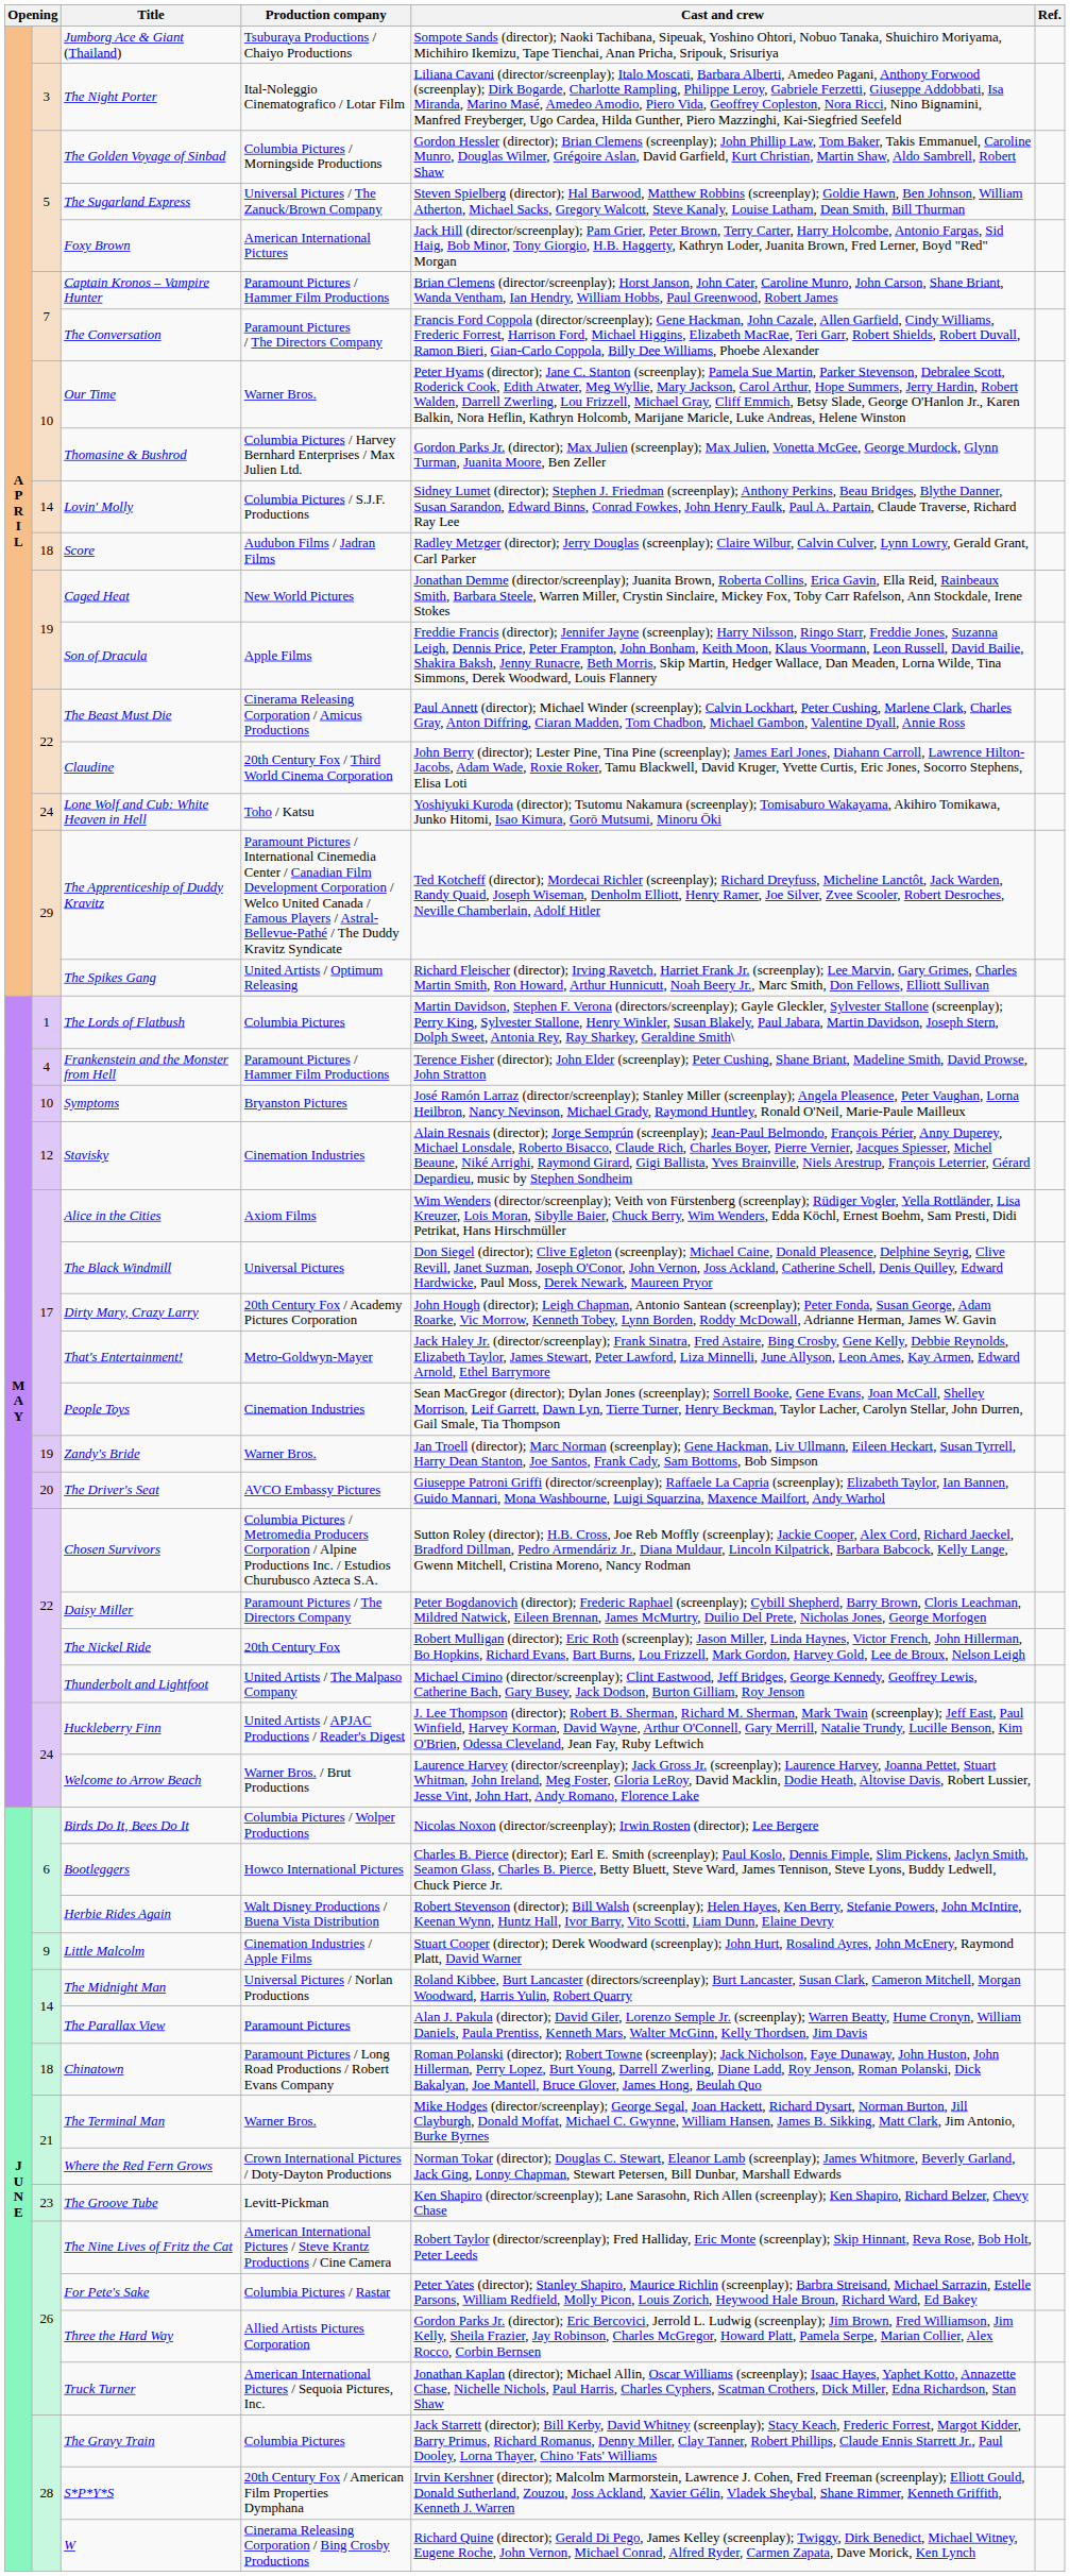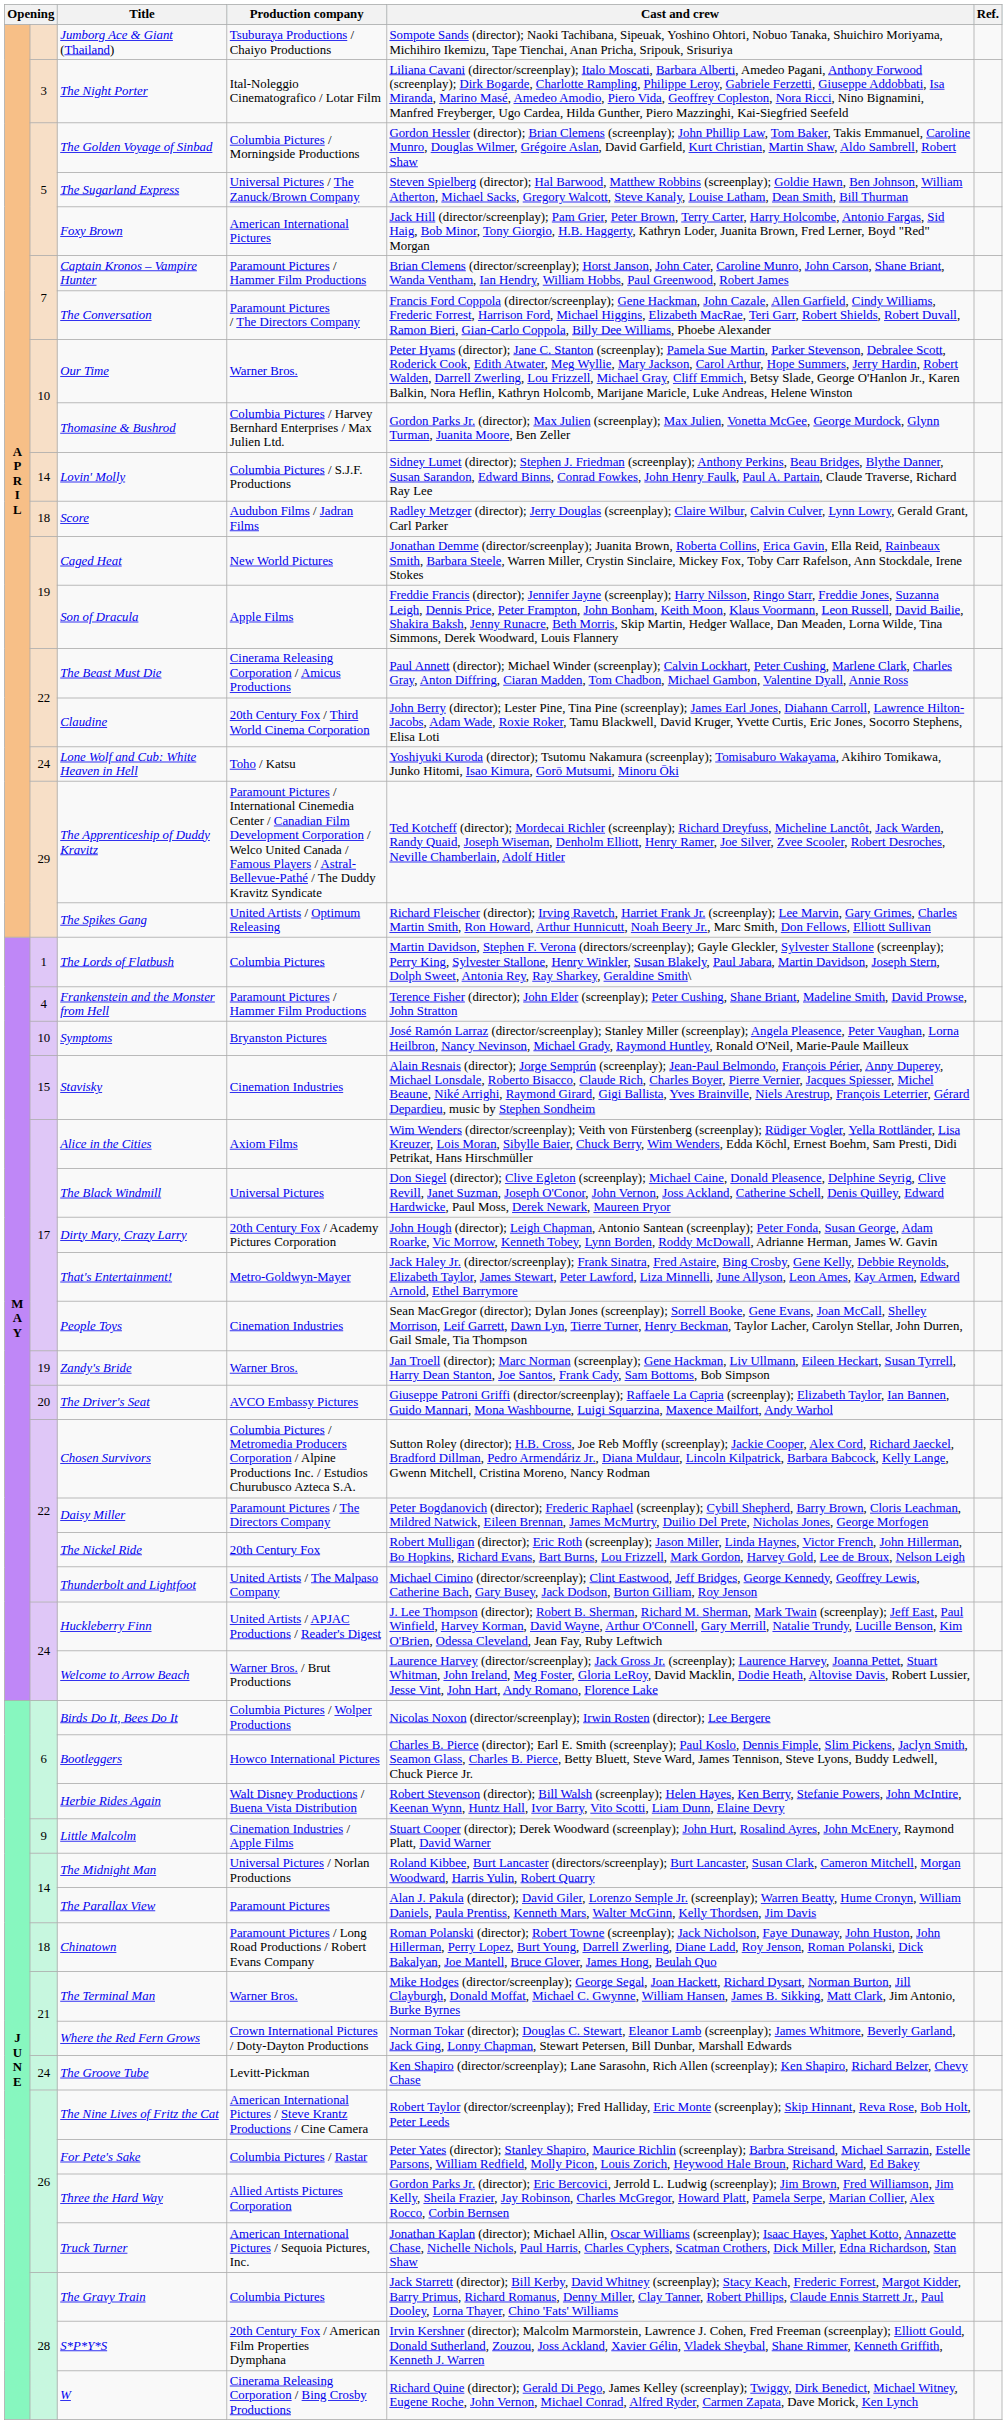Stavisky | column 2: 12 -> 15
The Groove Tube | column 2: 23 -> 24
